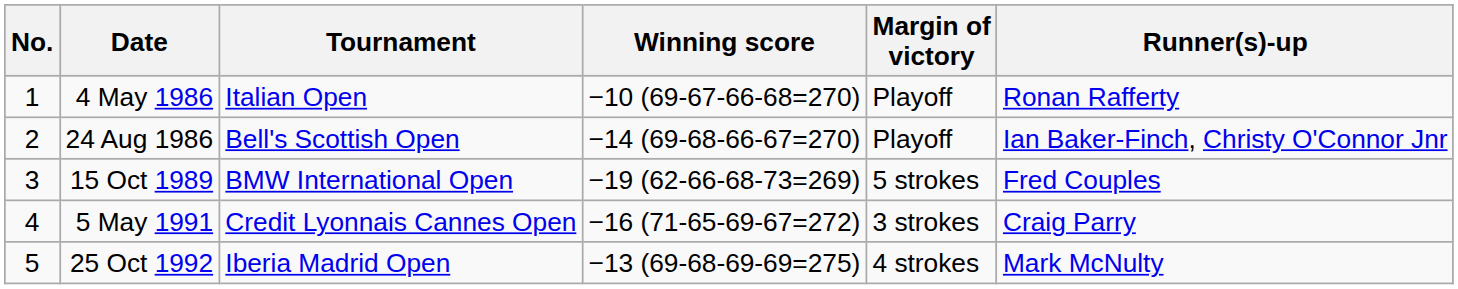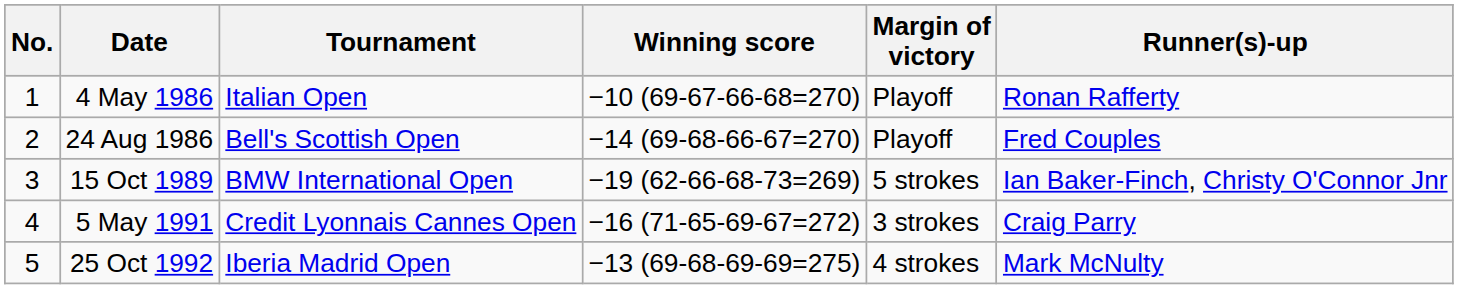24 Aug 1986 | Runner(s)-up: Ian Baker-Finch, Christy O'Connor Jnr -> Fred Couples
15 Oct 1989 | Runner(s)-up: Fred Couples -> Ian Baker-Finch, Christy O'Connor Jnr
